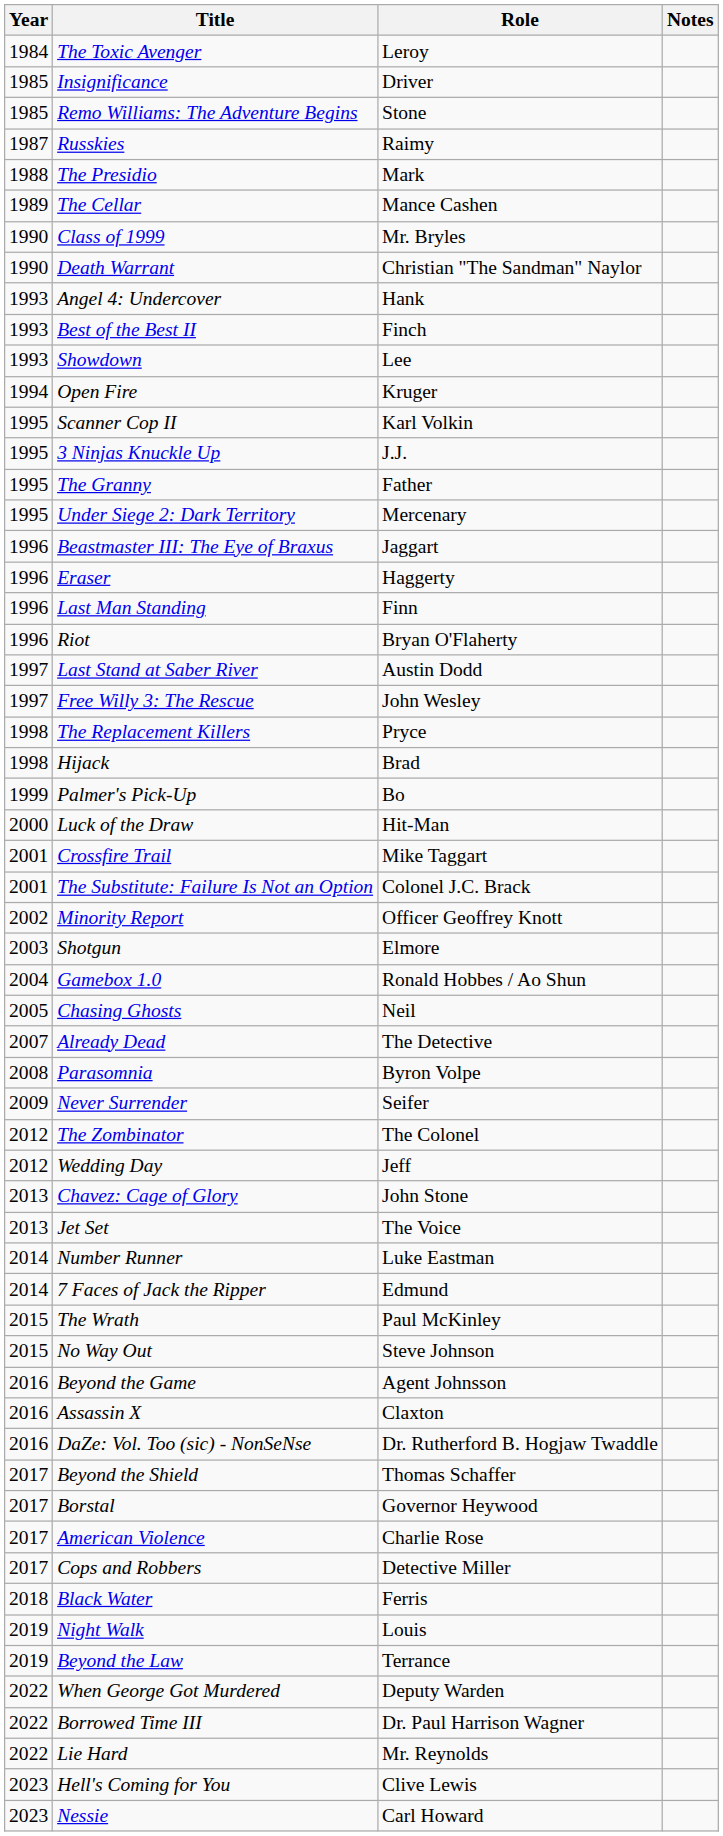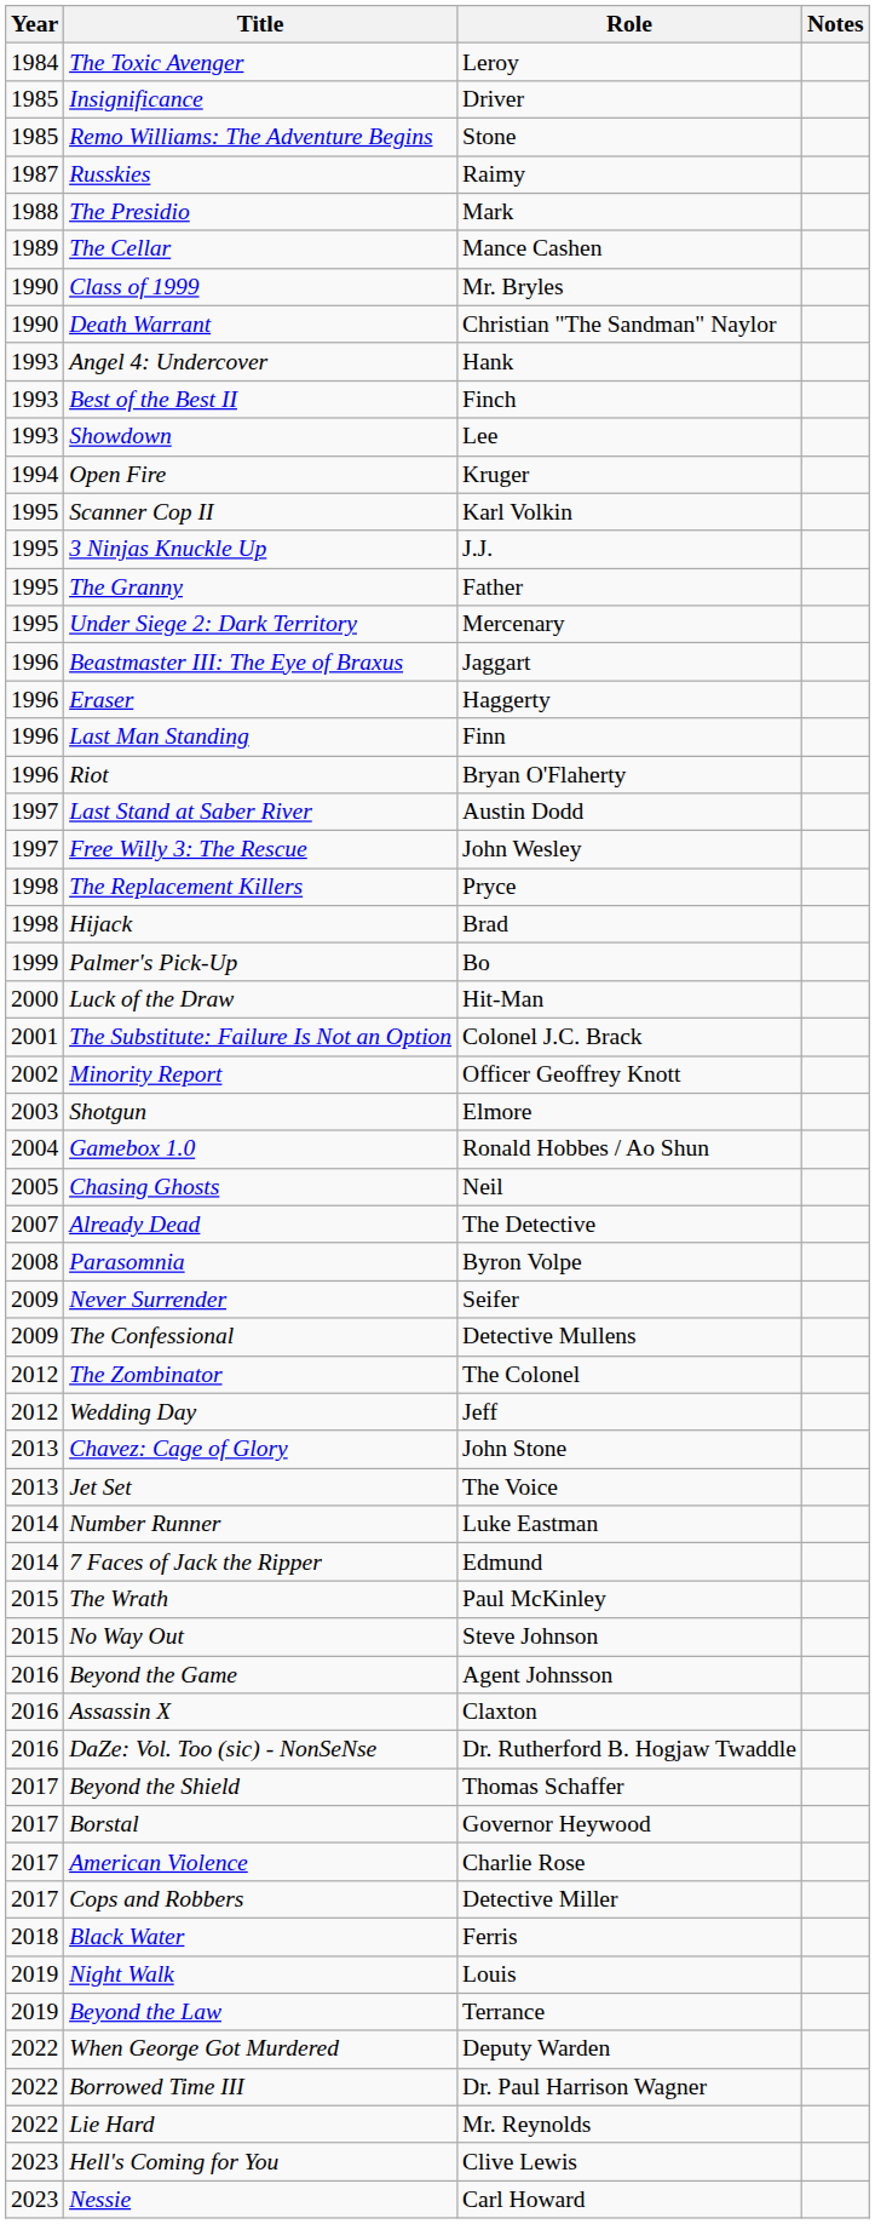- row: 2001 | Crossfire Trail | Mike Taggart
+ row: 2009 | The Confessional | Detective Mullens
